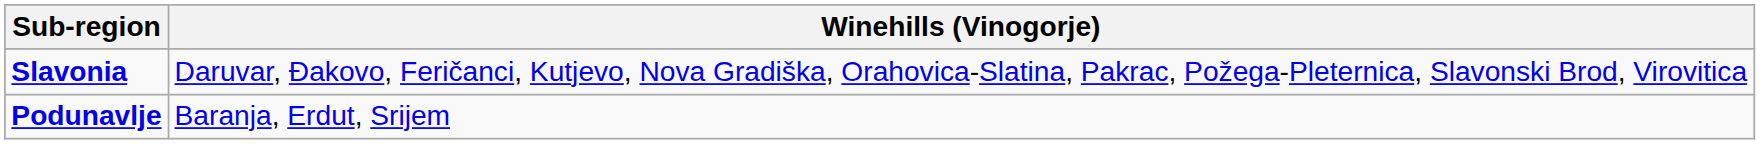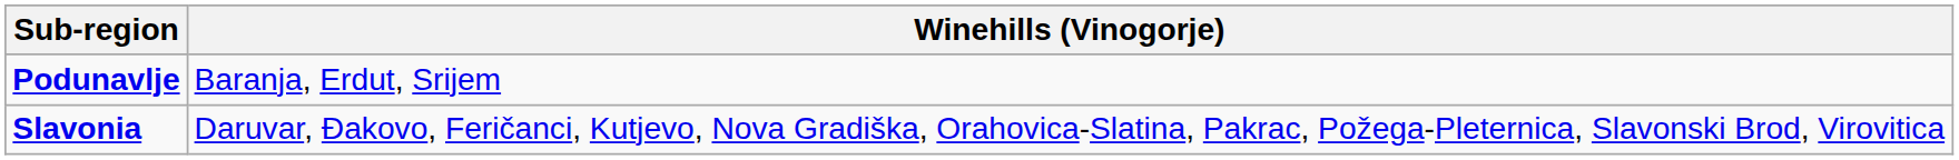rows swapped: Podunavlje <-> Slavonia
